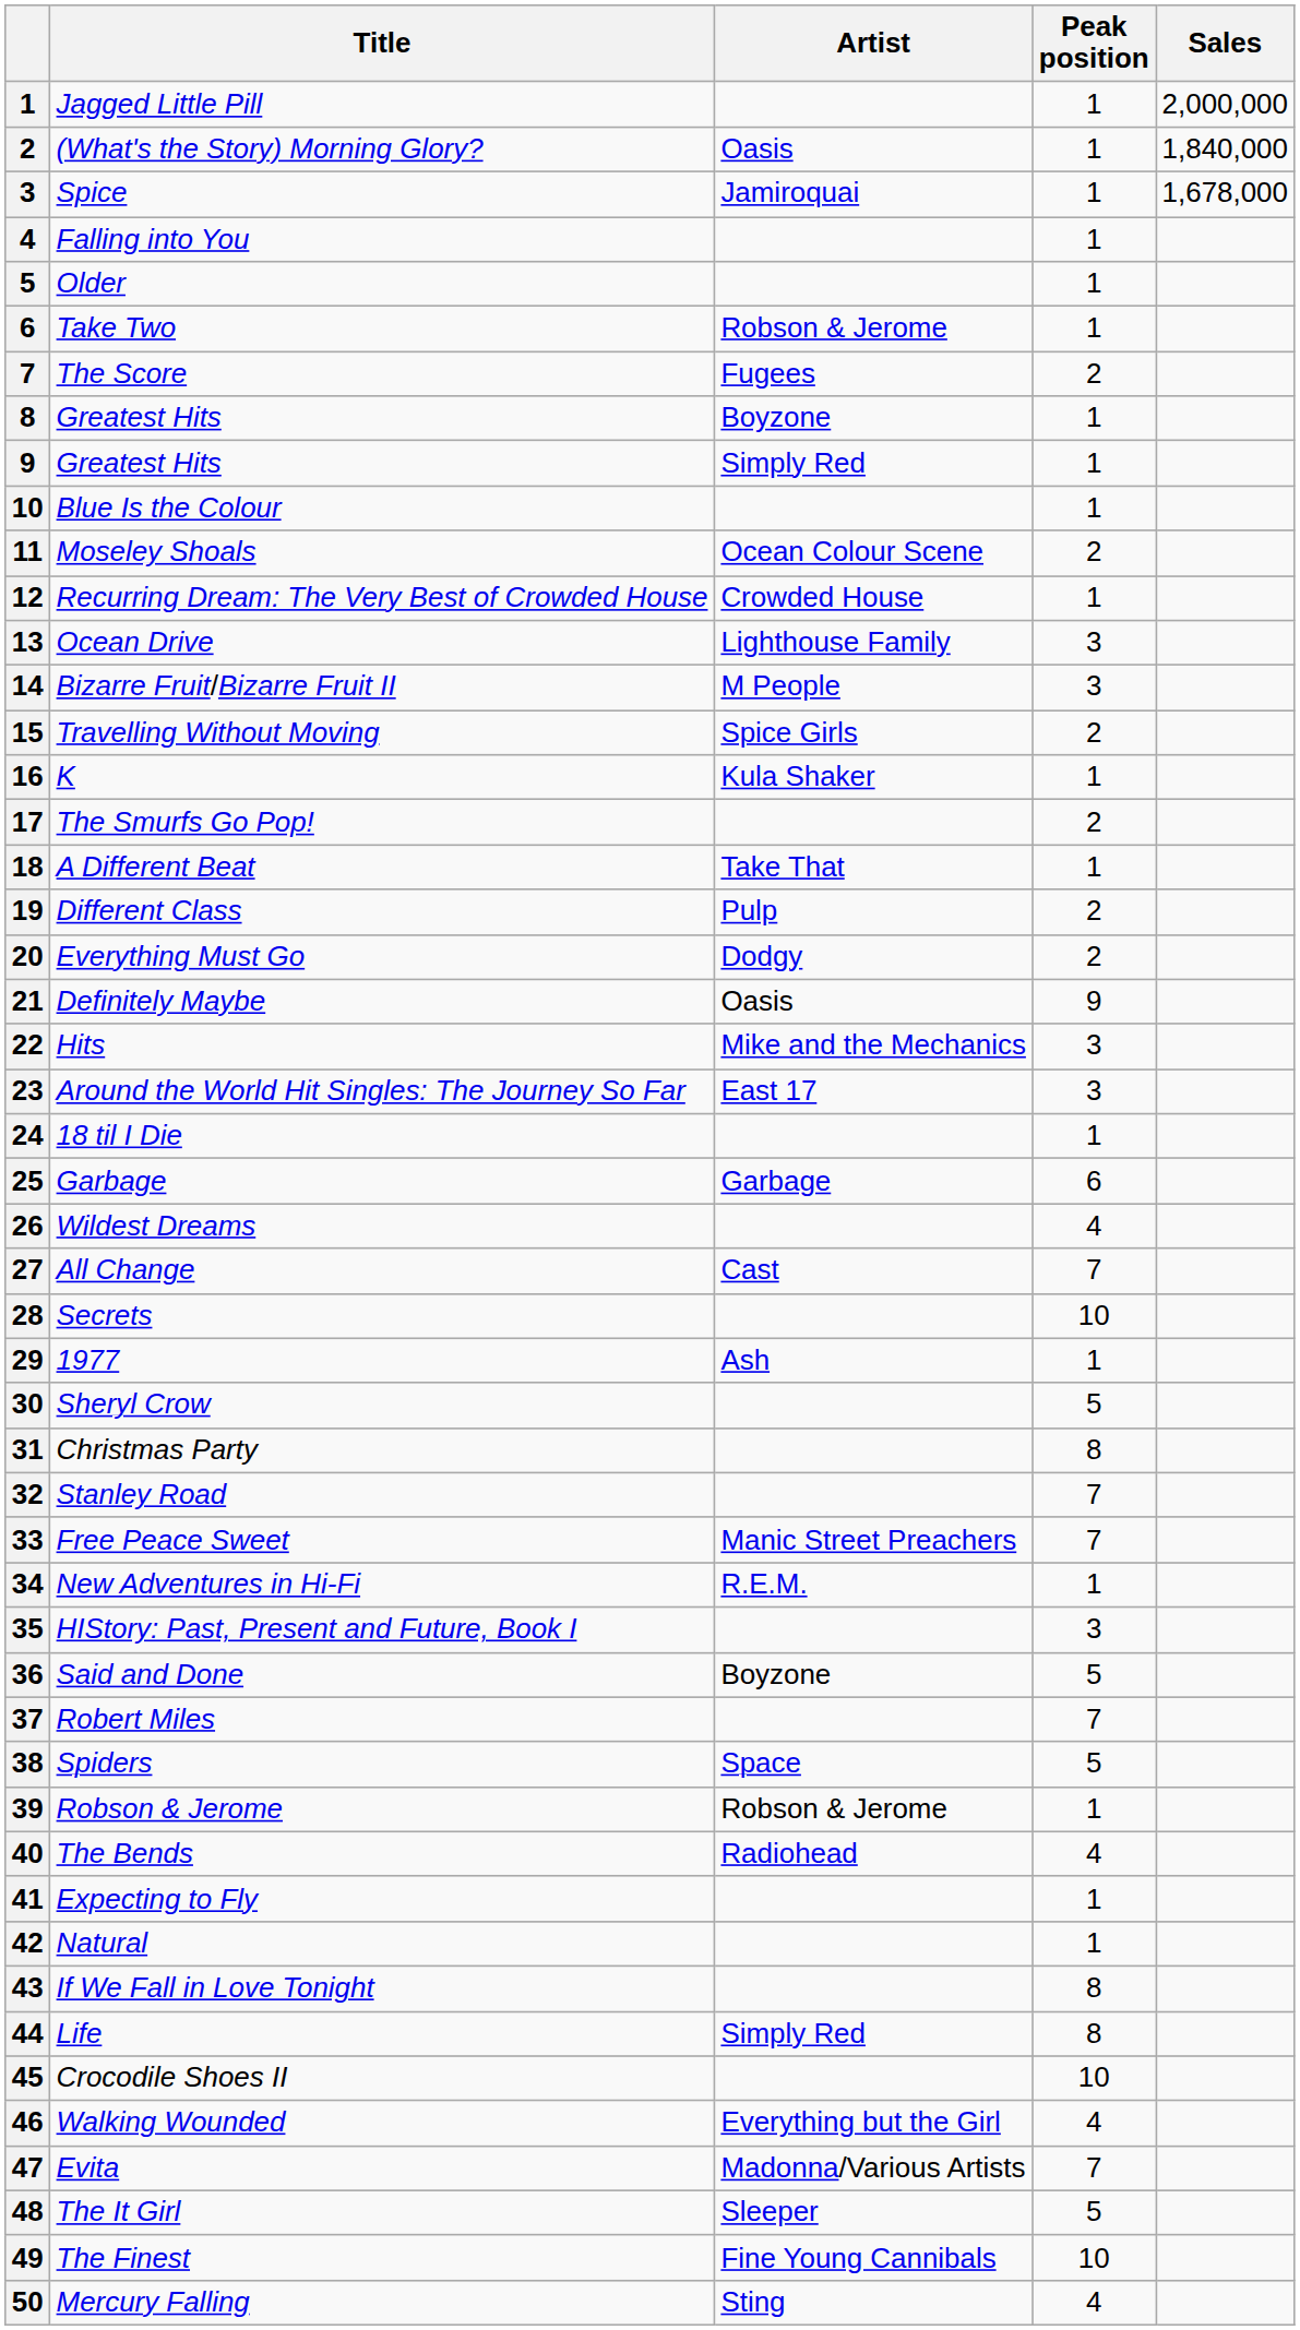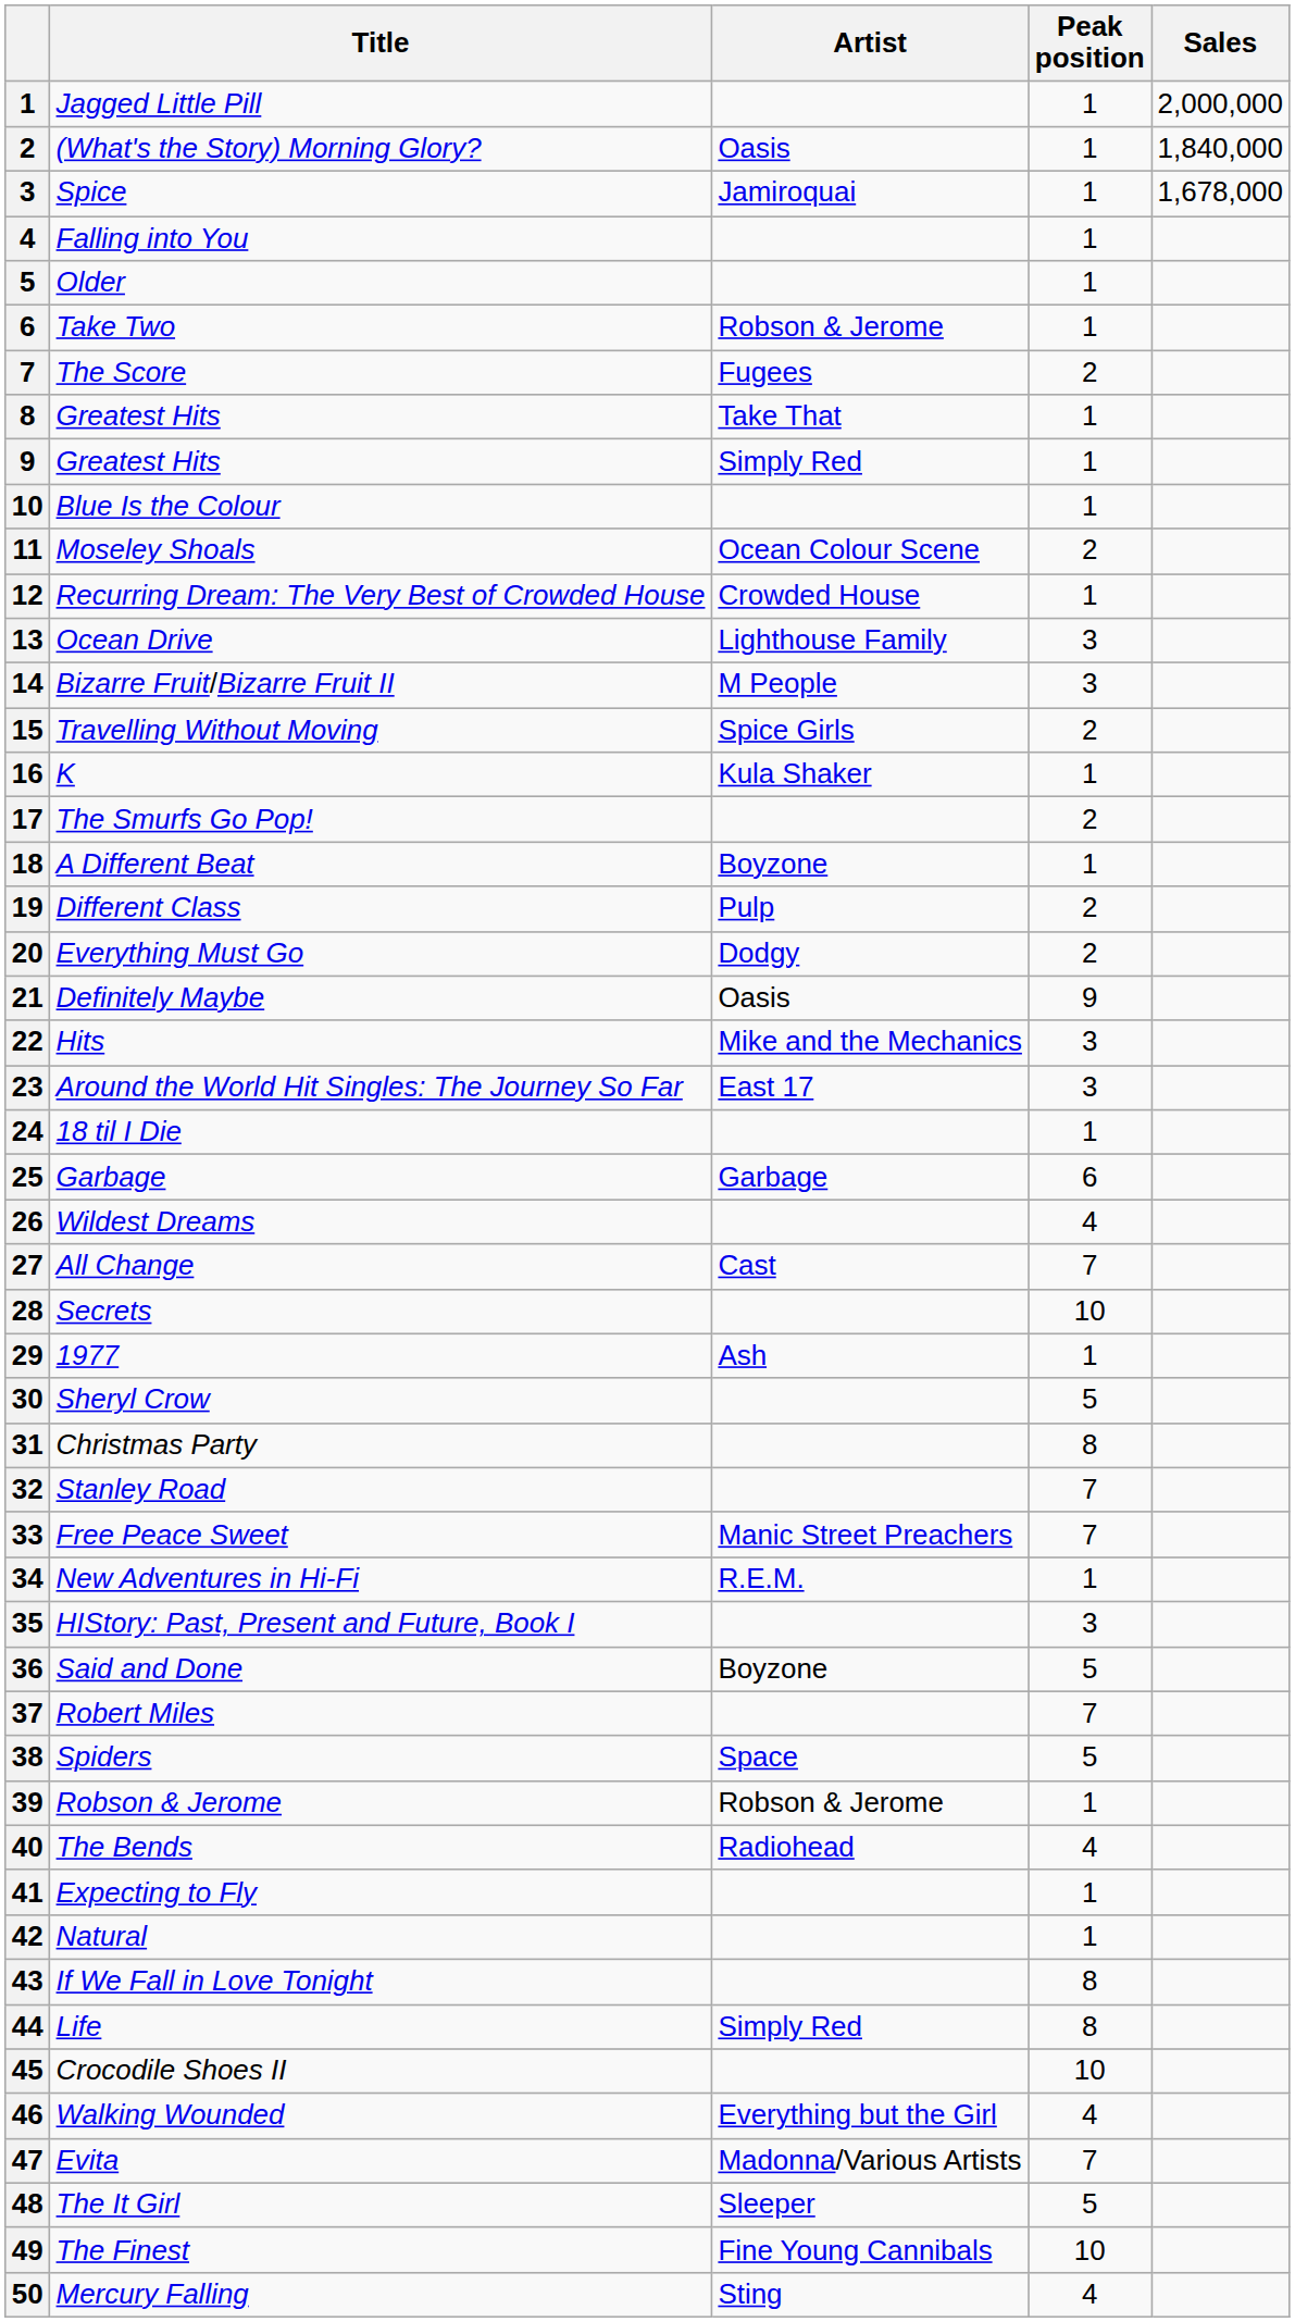8 / Greatest Hits | Artist: Boyzone -> Take That
A Different Beat | Artist: Take That -> Boyzone
